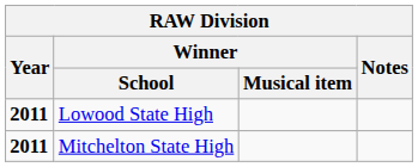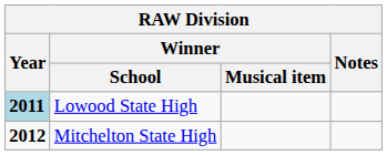Lowood State High | Year: no background -> lightblue background
Mitchelton State High | Year: 2011 -> 2012
